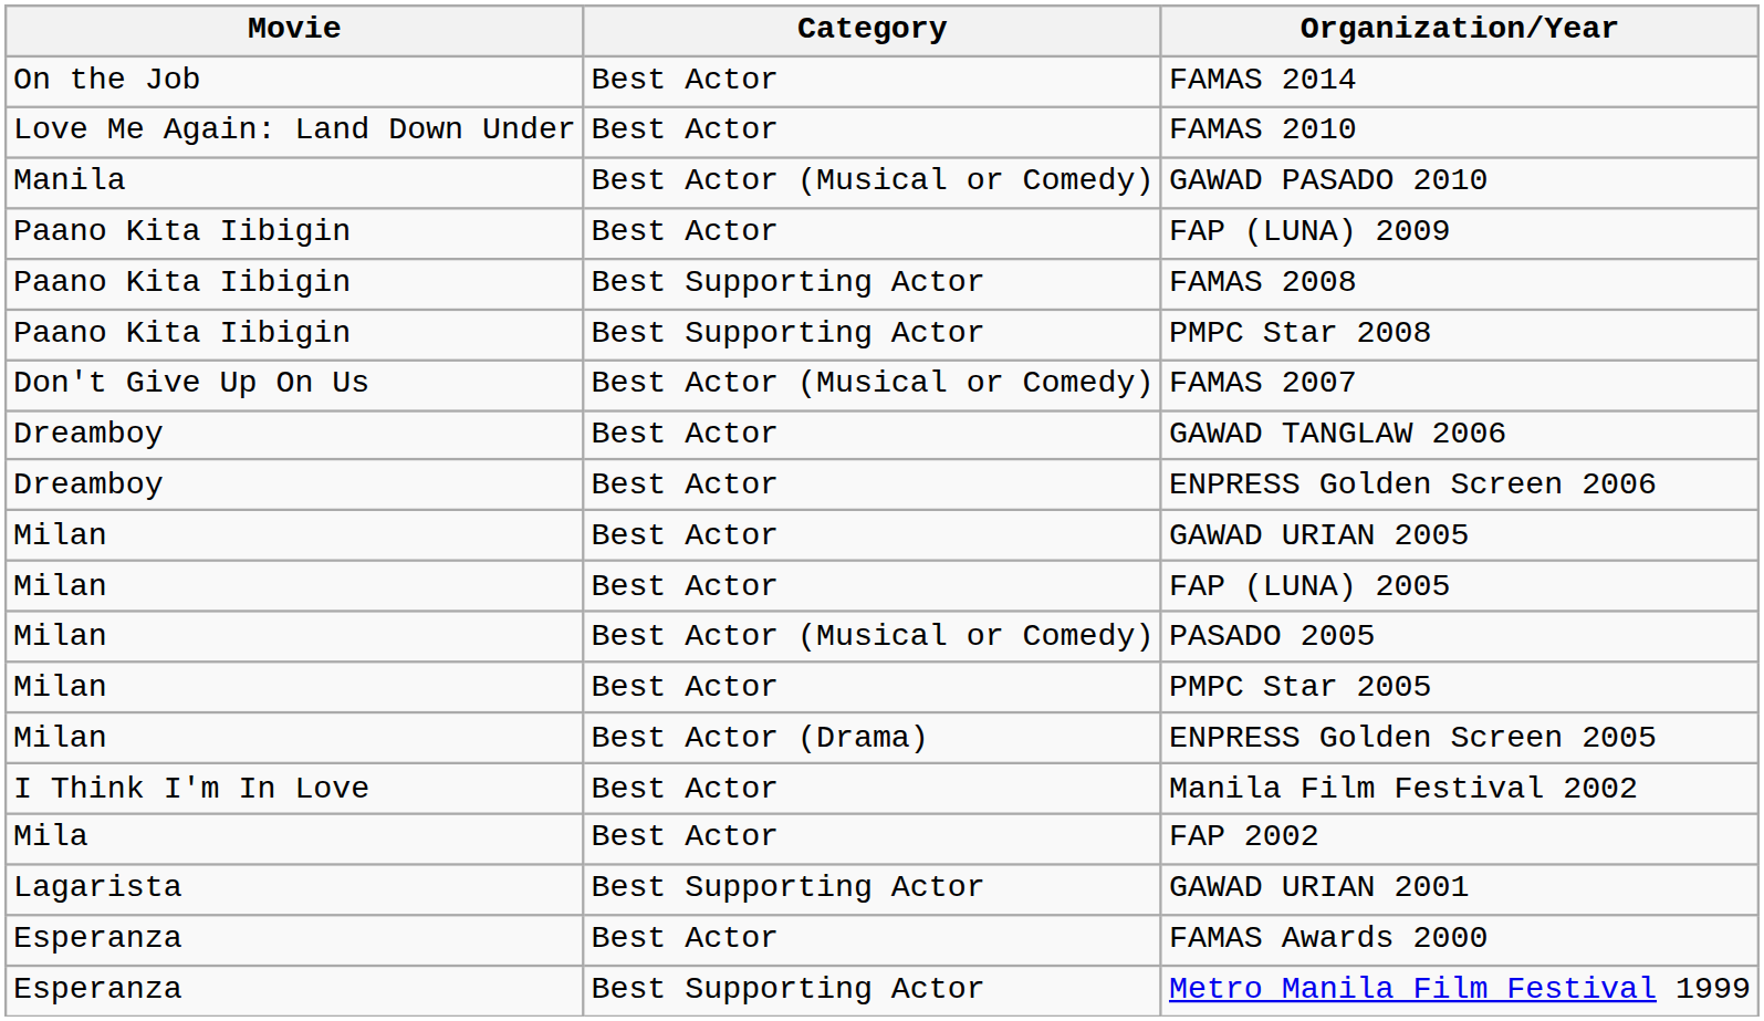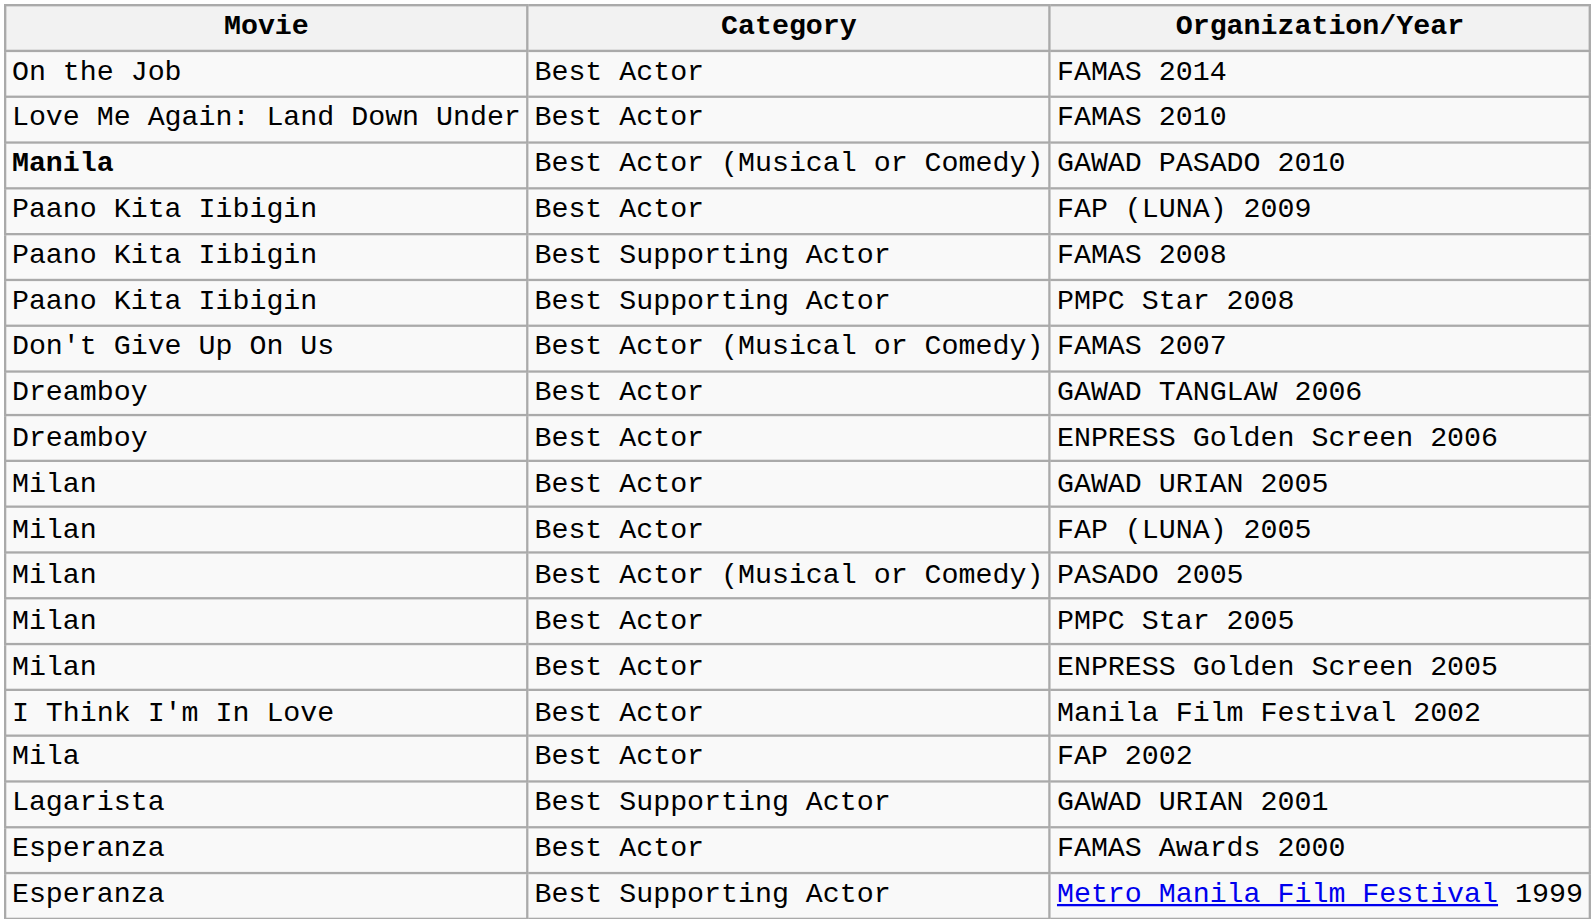GAWAD PASADO 2010 | Movie: normal -> bold
ENPRESS Golden Screen 2005 | Category: Best Actor (Drama) -> Best Actor
